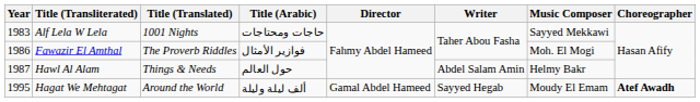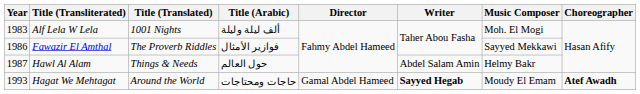Alf Lela W Lela | Title (Arabic): حاجات ومحتاجات -> ألف ليلة وليلة
Alf Lela W Lela | Music Composer: Sayyed Mekkawi -> Moh. El Mogi
Fawazir El Amthal | Music Composer: Moh. El Mogi -> Sayyed Mekkawi
Hagat We Mehtagat | Year: 1995 -> 1993
Hagat We Mehtagat | Title (Arabic): ألف ليلة وليلة -> حاجات ومحتاجات
Hagat We Mehtagat | Writer: normal -> bold
